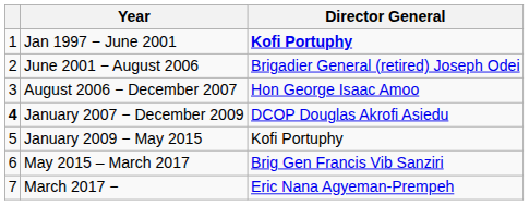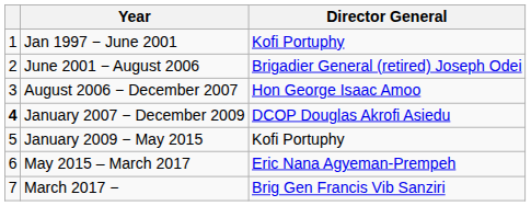Jan 1997 − June 2001 | Director General: bold -> normal
May 2015 – March 2017 | Director General: Brig Gen Francis Vib Sanziri -> Eric Nana Agyeman-Prempeh
March 2017 − | Director General: Eric Nana Agyeman-Prempeh -> Brig Gen Francis Vib Sanziri
